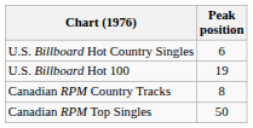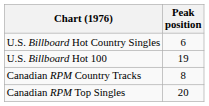Canadian RPM Top Singles | Peak position: 50 -> 20
